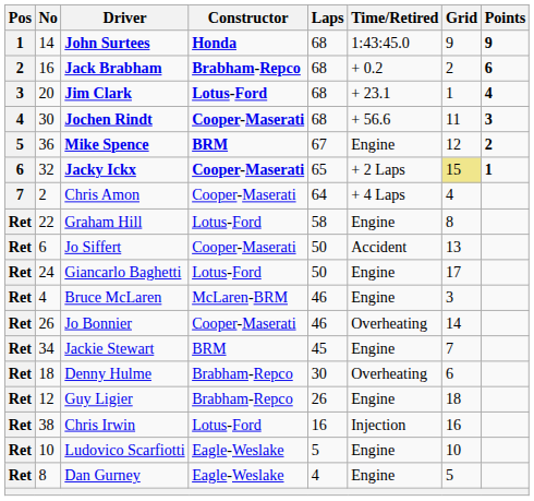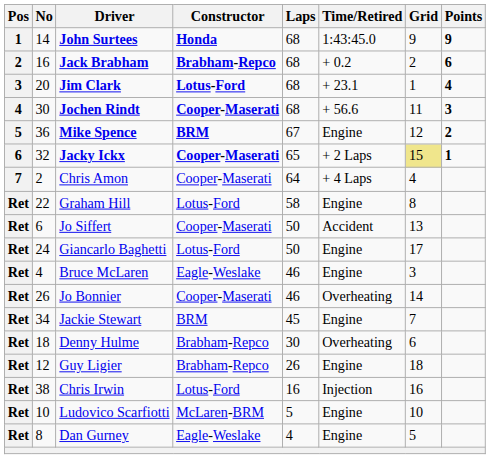Bruce McLaren | Constructor: McLaren-BRM -> Eagle-Weslake
Ludovico Scarfiotti | Constructor: Eagle-Weslake -> McLaren-BRM
